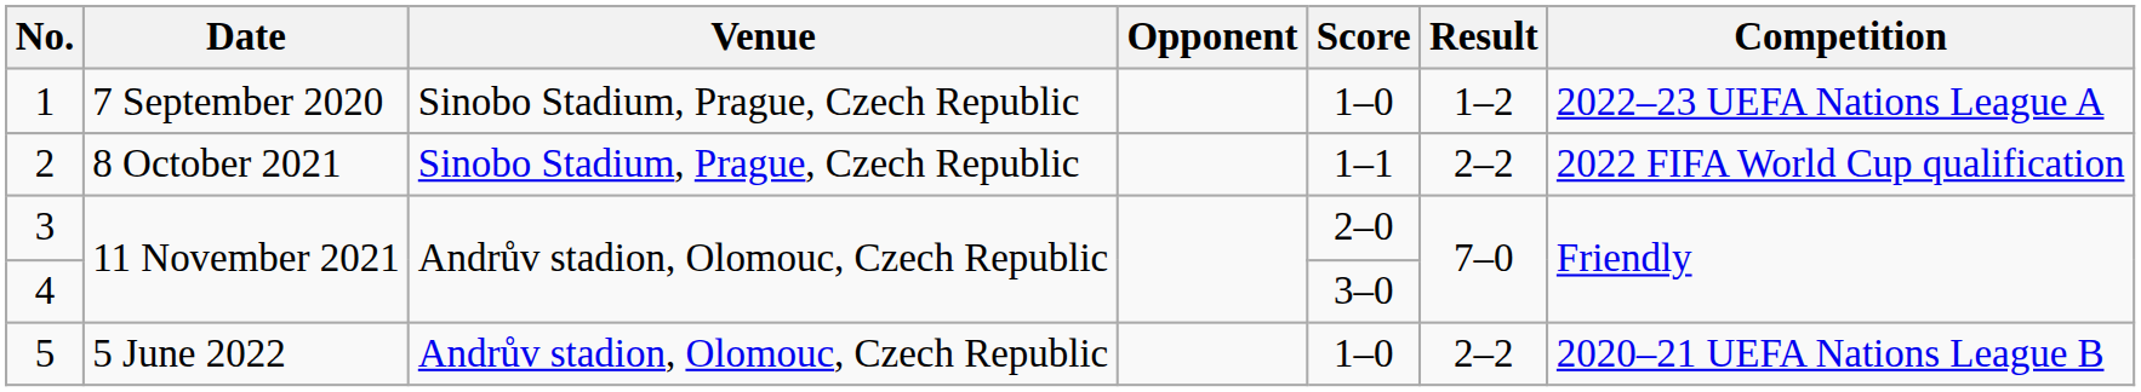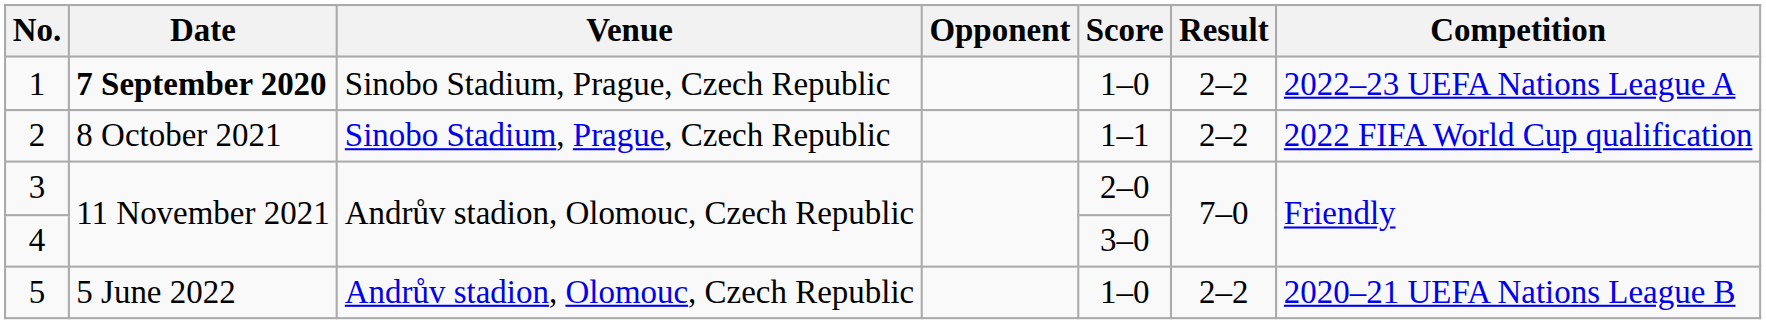1 | Date: normal -> bold
1 | Result: 1–2 -> 2–2
